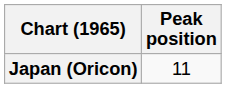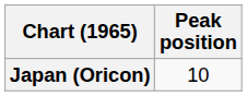Japan (Oricon) | Peak position: 11 -> 10
